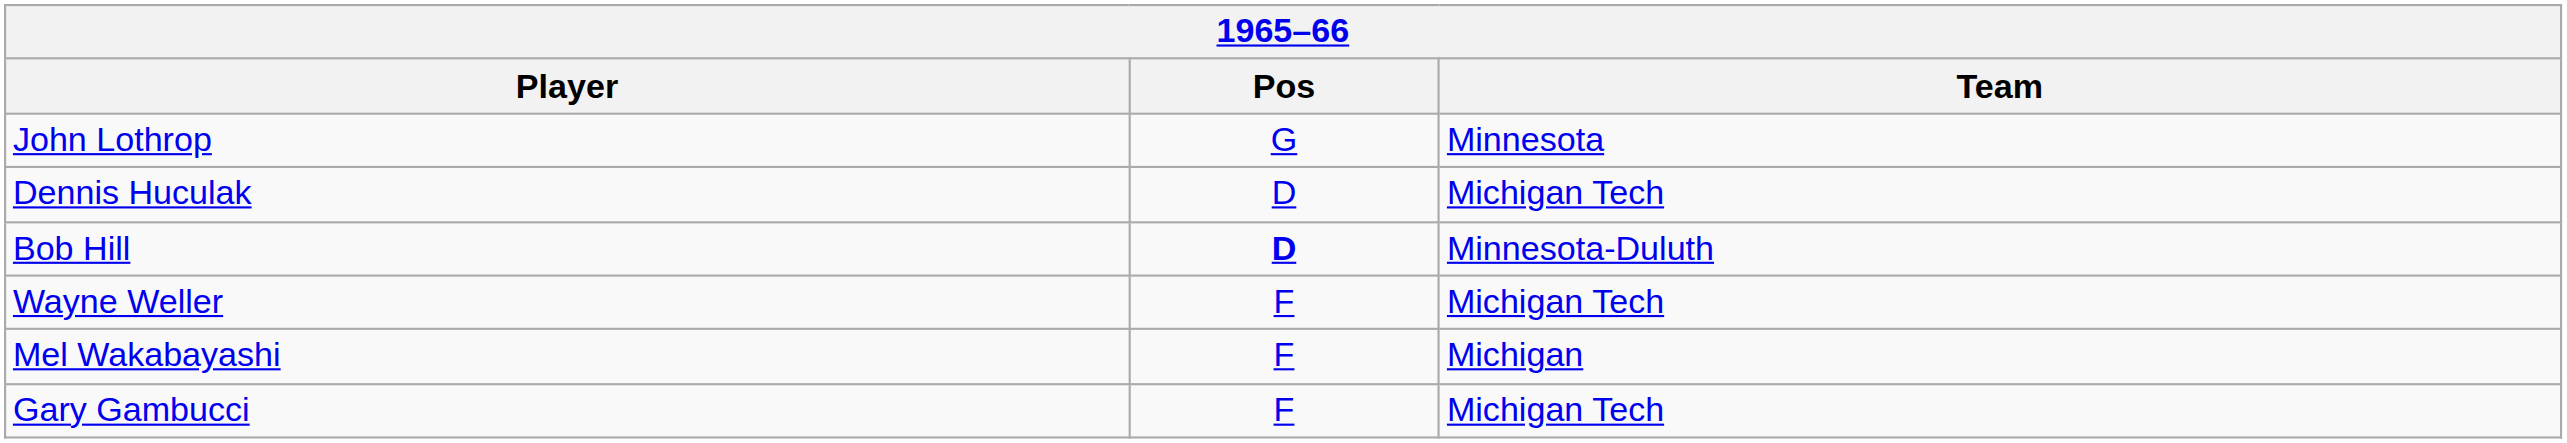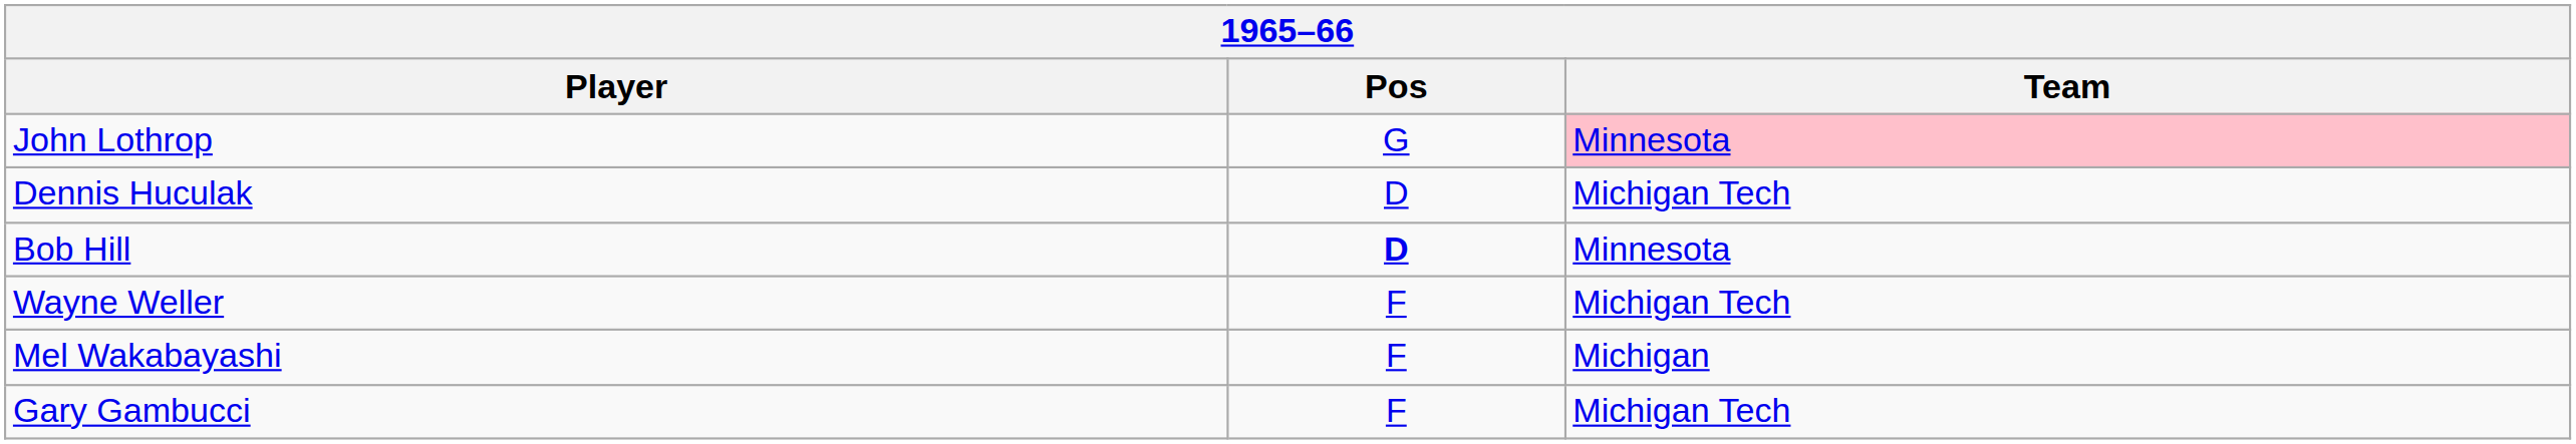John Lothrop | Team: no background -> pink background
Bob Hill | Team: Minnesota-Duluth -> Minnesota
